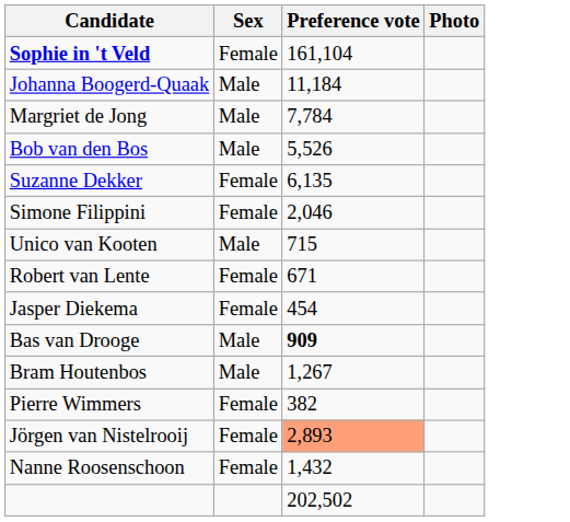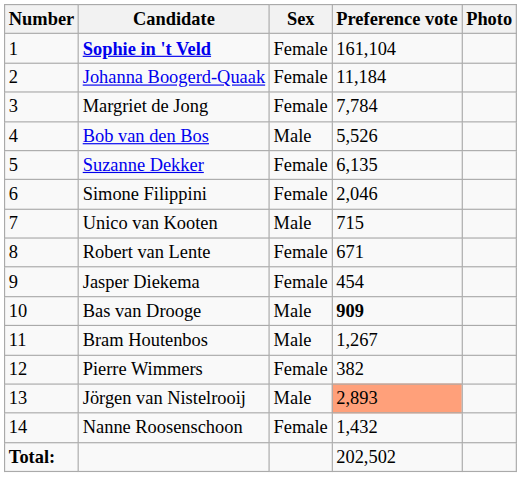+ column: Number | 1 | 2 | 3 | 4 | 5 | 6 | 7 | 8 | 9 | 10 | 11 | 12 | 13 | 14 | Total:
Johanna Boogerd-Quaak | Sex: Male -> Female
Margriet de Jong | Sex: Male -> Female
Jörgen van Nistelrooij | Sex: Female -> Male
